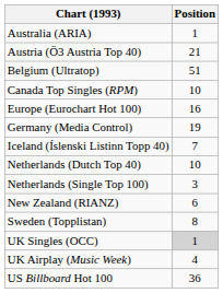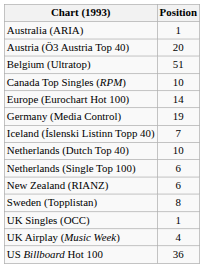Austria (Ö3 Austria Top 40) | Position: 21 -> 20
Europe (Eurochart Hot 100) | Position: 16 -> 14
Netherlands (Single Top 100) | Position: 3 -> 6
UK Singles (OCC) | Position: lightgrey background -> no background
